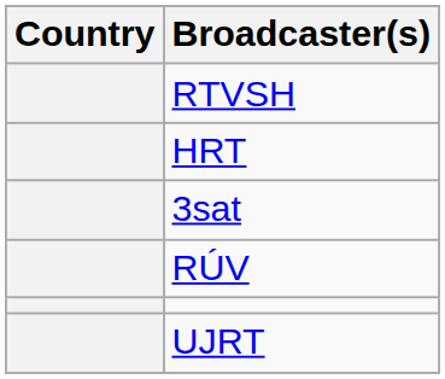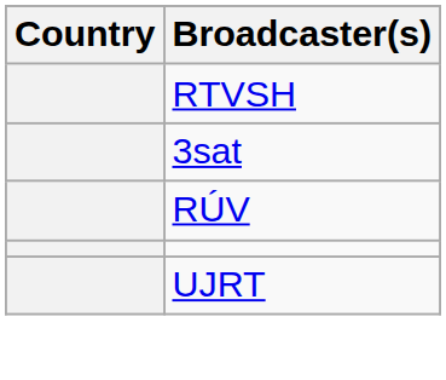- row: HRT
